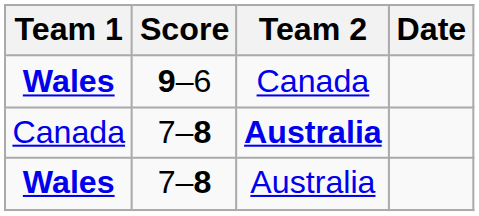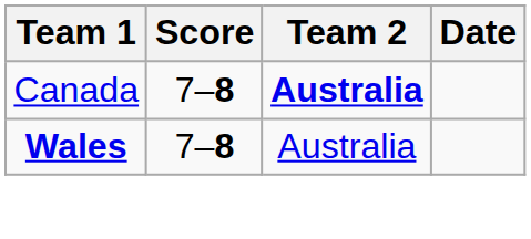- row: Wales | 9–6 | Canada
